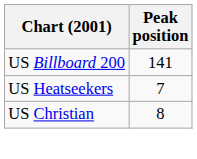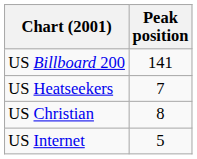+ row: US Internet | 5
